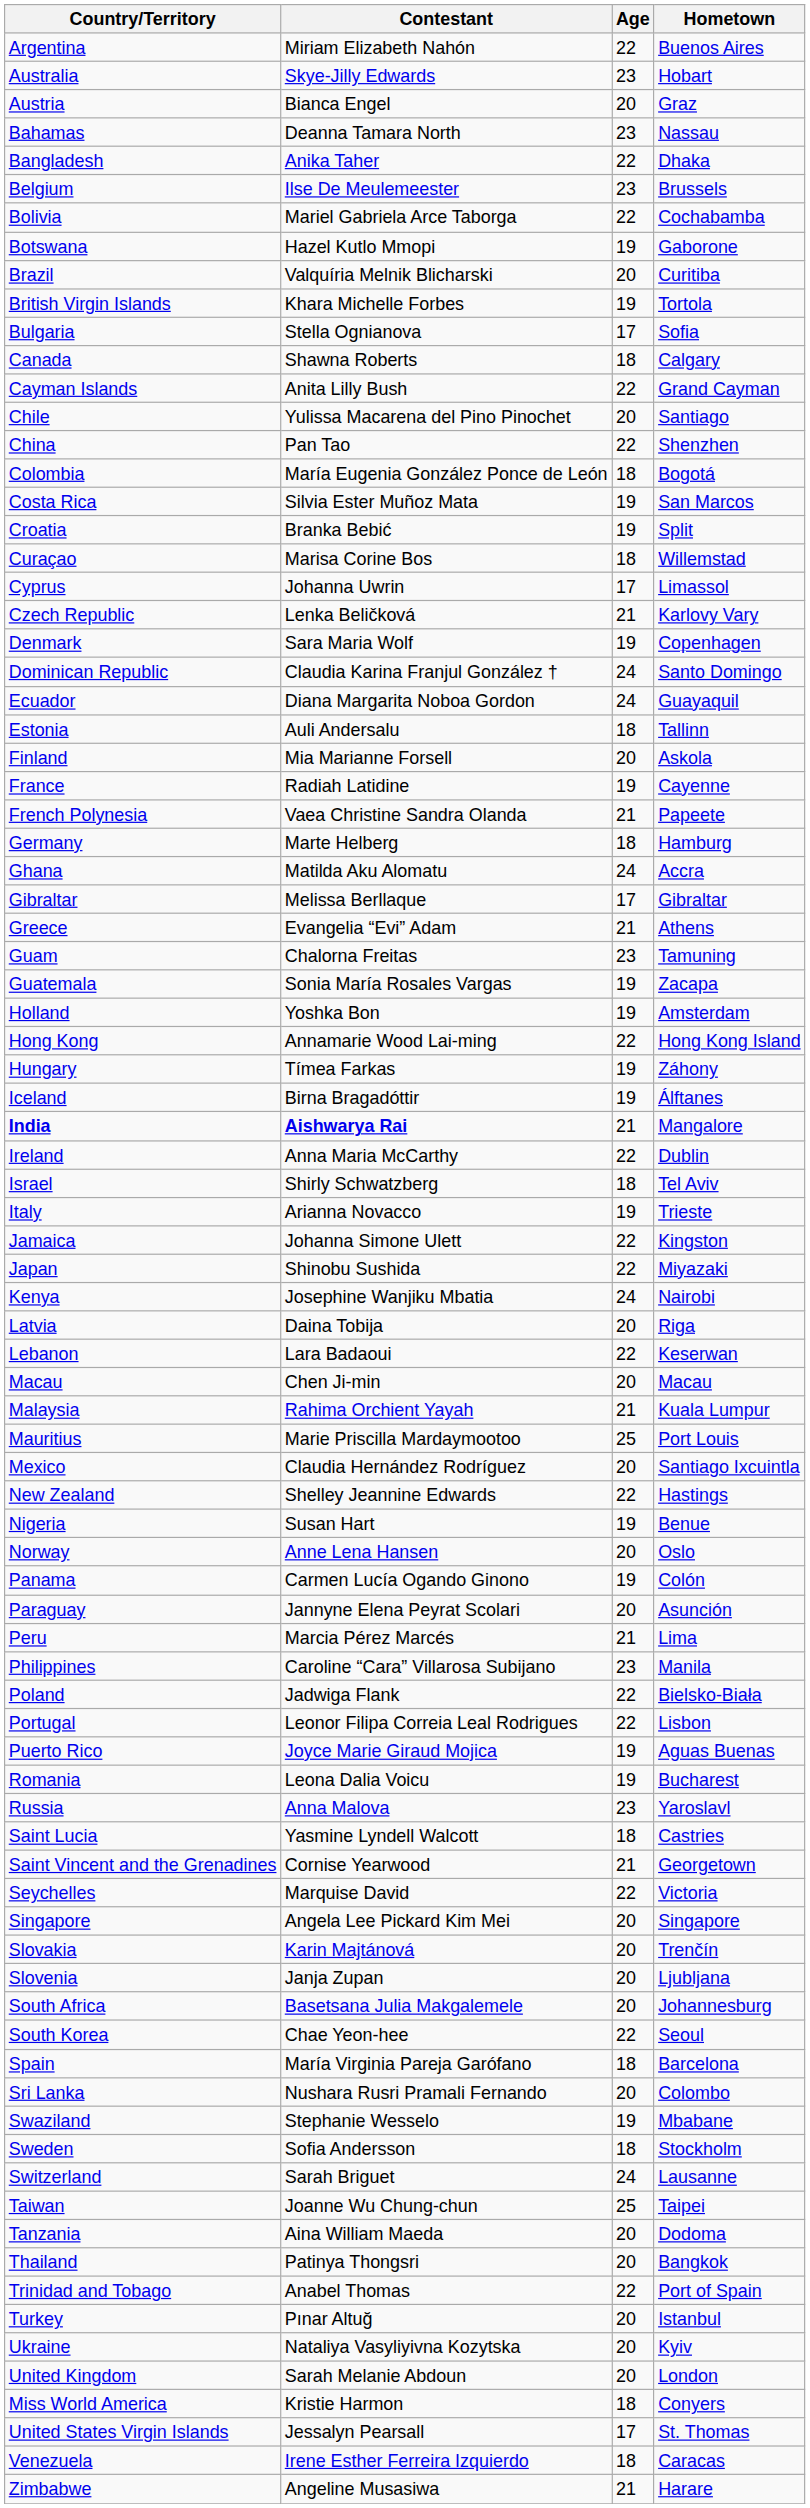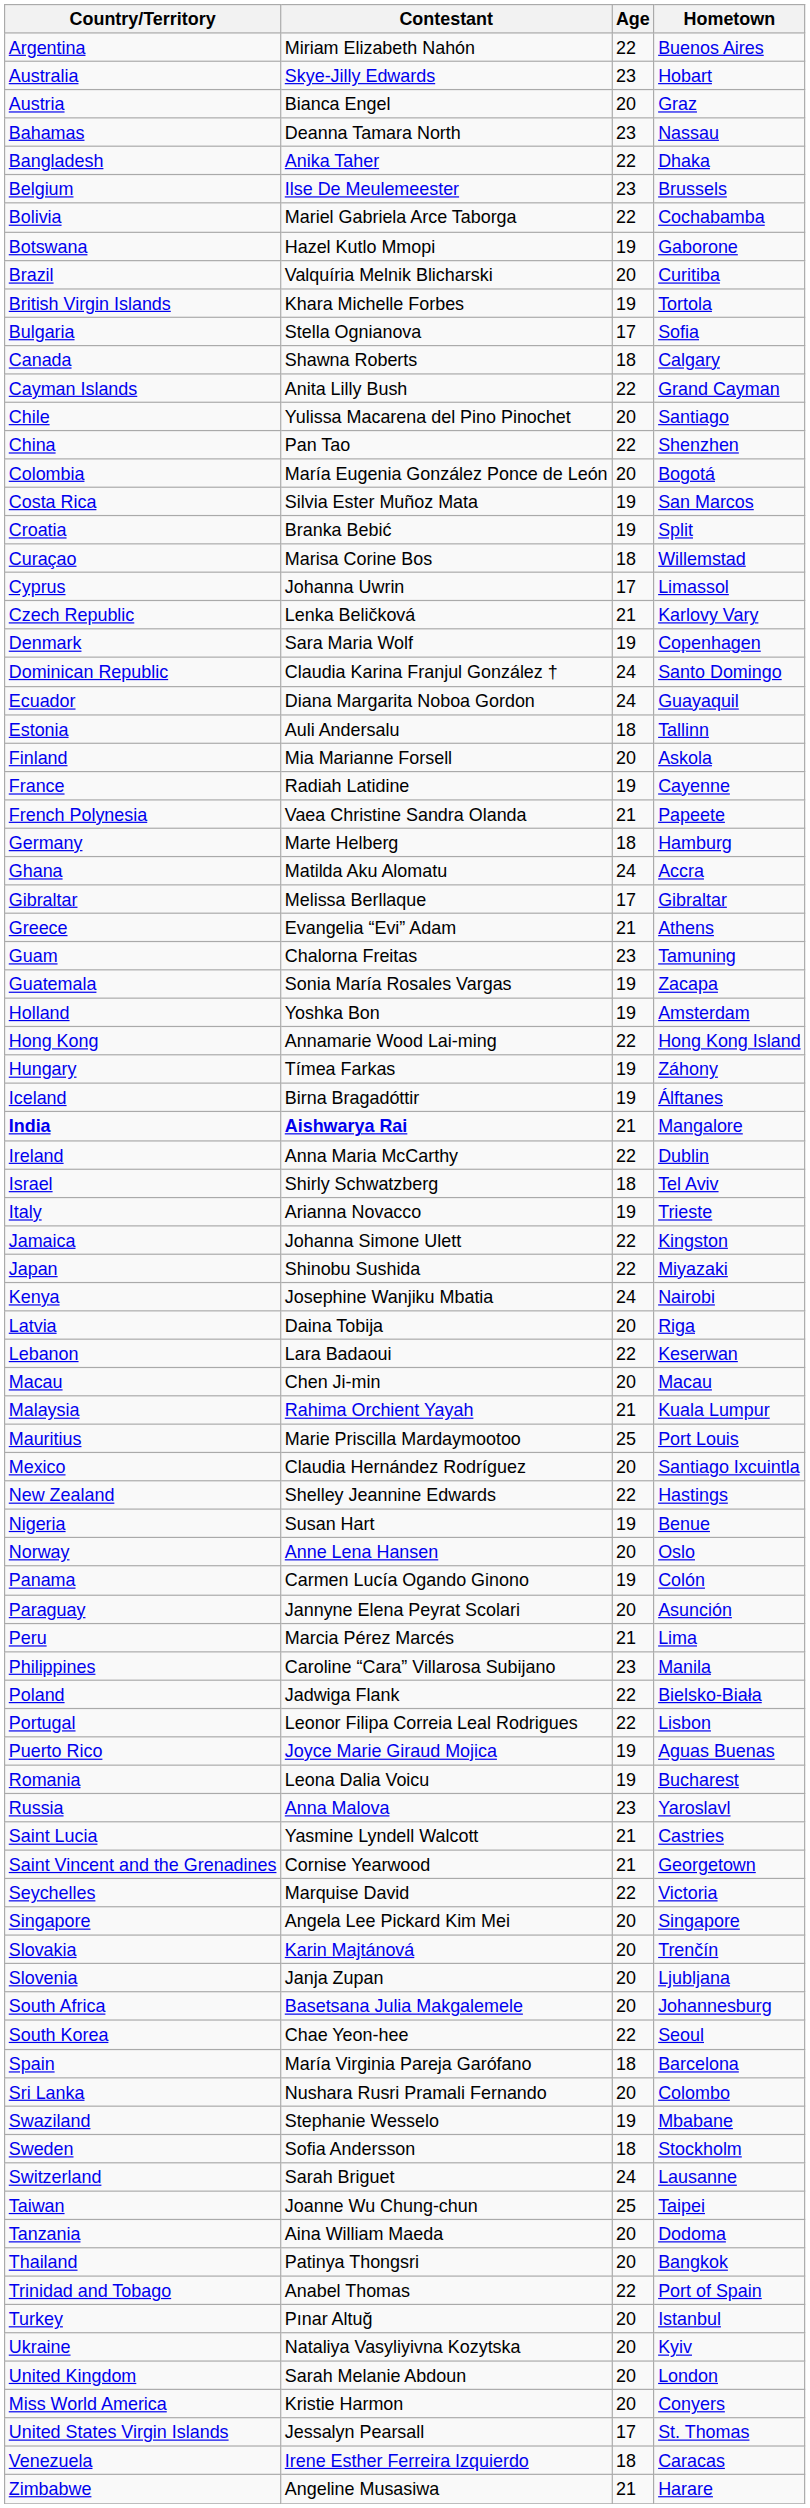Colombia | Age: 18 -> 20
Saint Lucia | Age: 18 -> 21
Miss World America | Age: 18 -> 20
